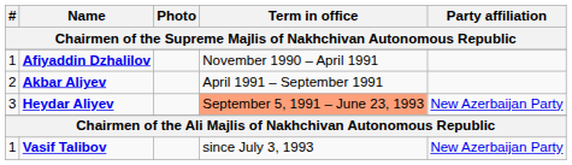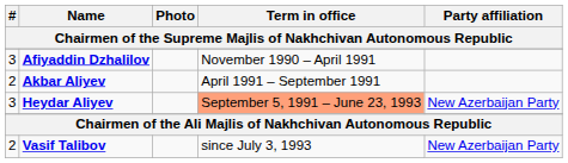Afiyaddin Dzhalilov | #: 1 -> 3
Vasif Talibov | #: 1 -> 2
